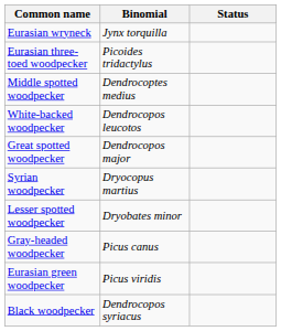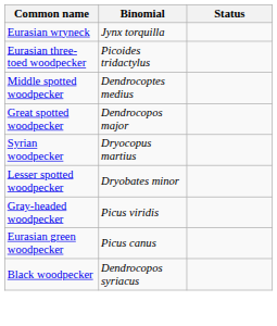- row: White-backed woodpecker | Dendrocopos leucotos
Gray-headed woodpecker | Binomial: Picus canus -> Picus viridis
Eurasian green woodpecker | Binomial: Picus viridis -> Picus canus
